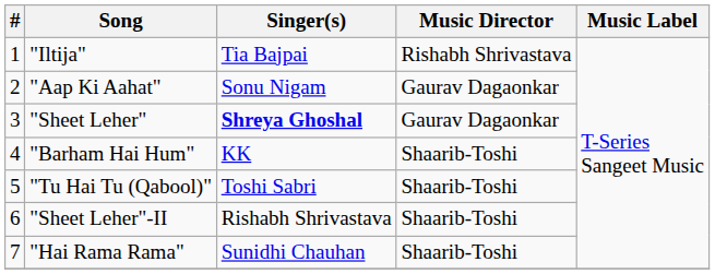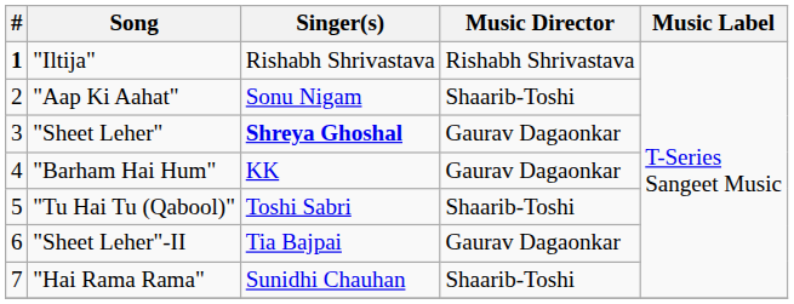"Iltija" | #: normal -> bold
"Iltija" | Singer(s): Tia Bajpai -> Rishabh Shrivastava
"Aap Ki Aahat" | Music Director: Gaurav Dagaonkar -> Shaarib-Toshi
"Barham Hai Hum" | Music Director: Shaarib-Toshi -> Gaurav Dagaonkar
"Sheet Leher"-II | Singer(s): Rishabh Shrivastava -> Tia Bajpai
"Sheet Leher"-II | Music Director: Shaarib-Toshi -> Gaurav Dagaonkar
